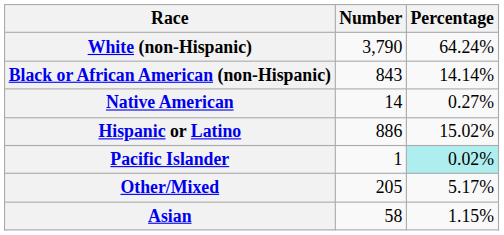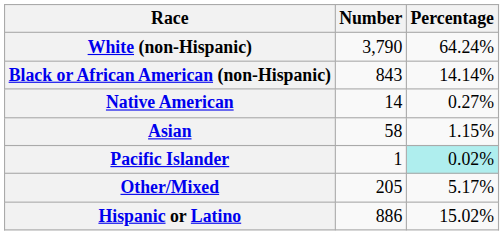rows swapped: Asian <-> Hispanic or Latino
